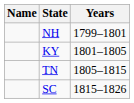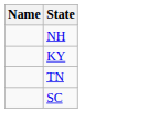- column: Years | 1799–1801 | 1801–1805 | 1805–1815 | 1815–1826
